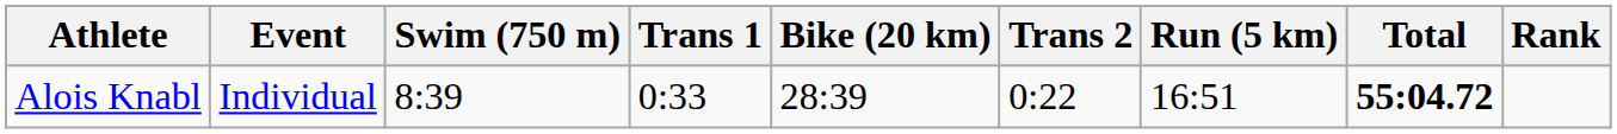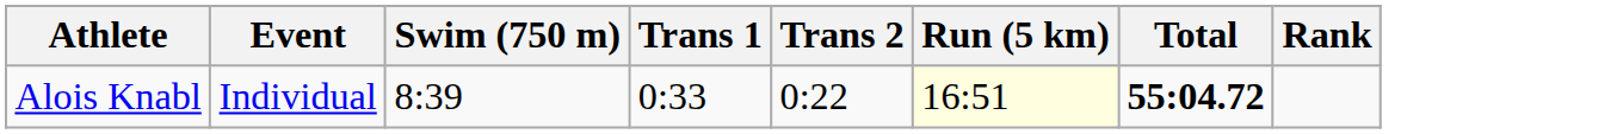- column: Bike (20 km) | 28:39
Alois Knabl | Run (5 km): no background -> lightyellow background
